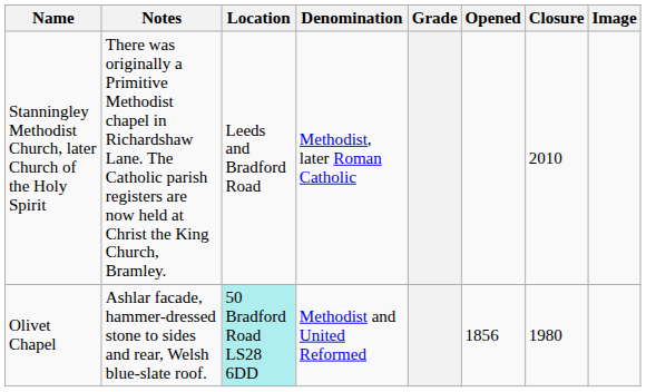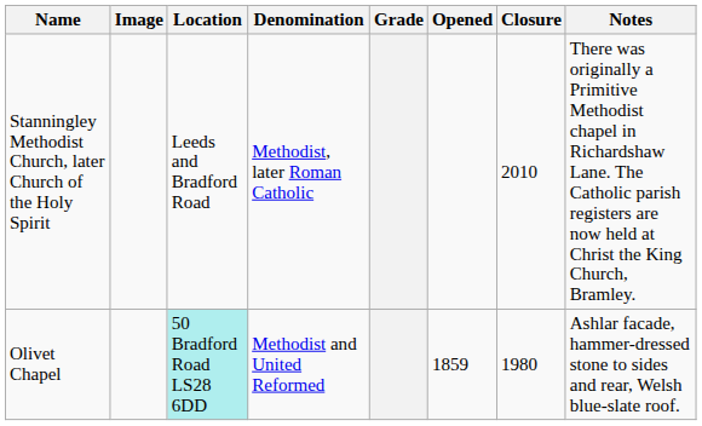columns swapped: Image <-> Notes
Olivet Chapel | Opened: 1856 -> 1859
